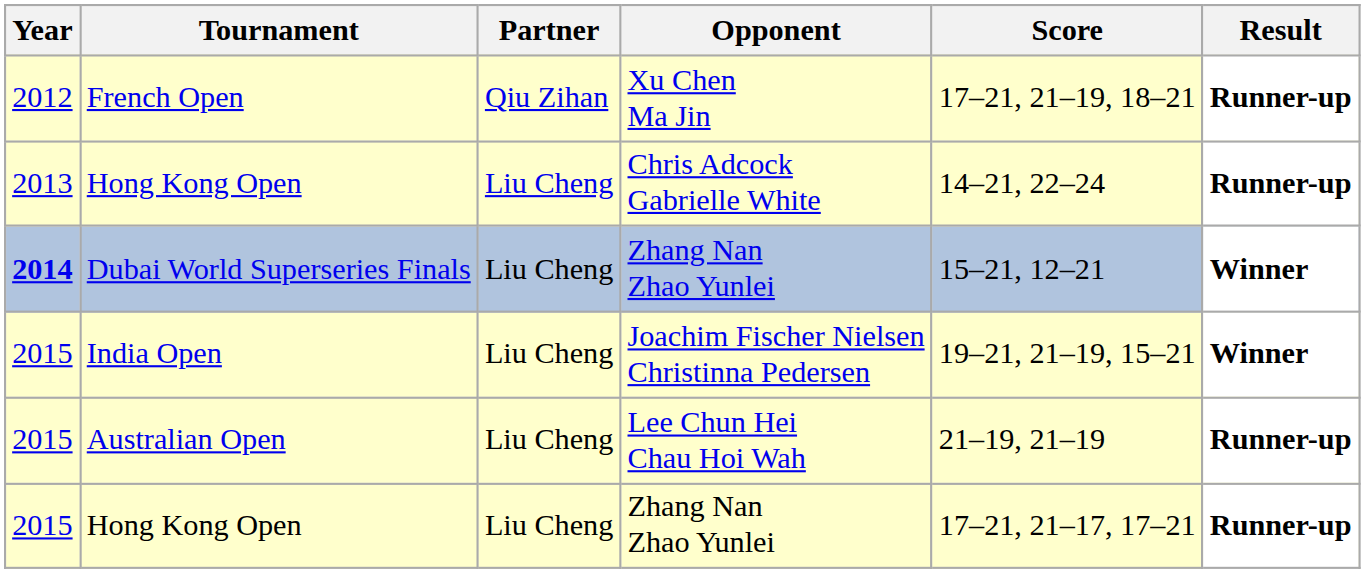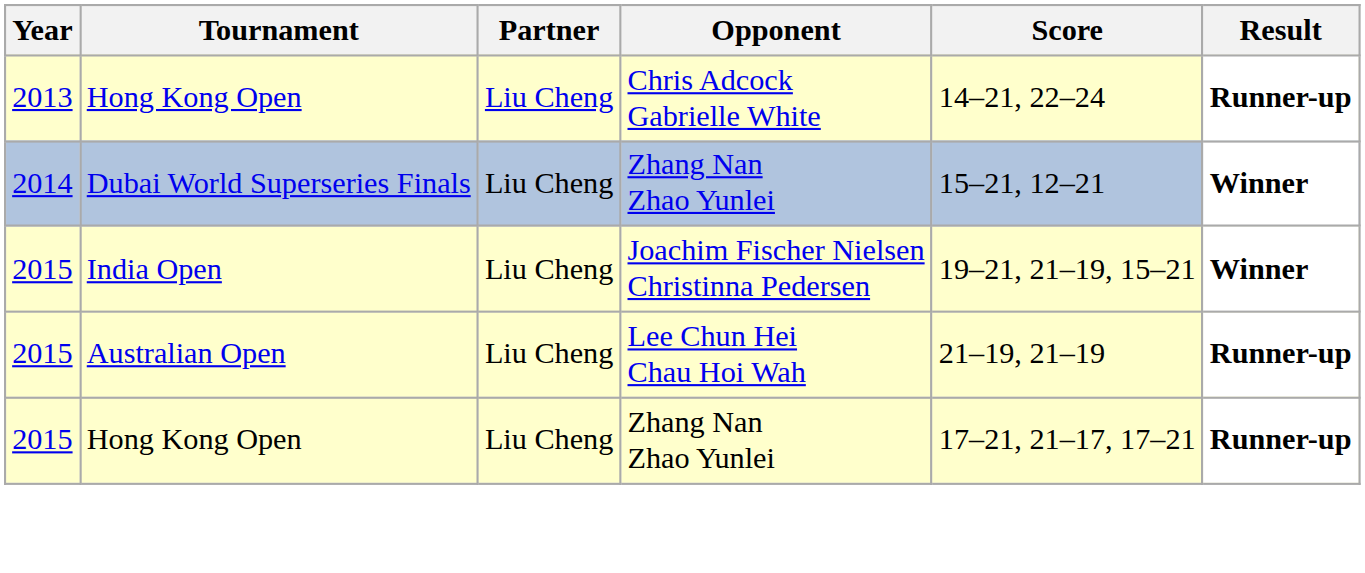- row: 2012 | French Open | Qiu Zihan | Xu Chen Ma Jin | 17–21, 21–19, 18–21 | Runner-up
Dubai World Superseries Finals | Year: bold -> normal
